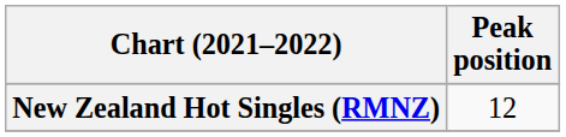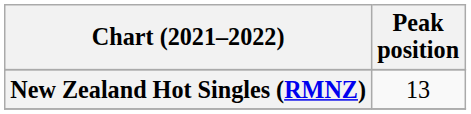New Zealand Hot Singles (RMNZ) | Peak position: 12 -> 13
